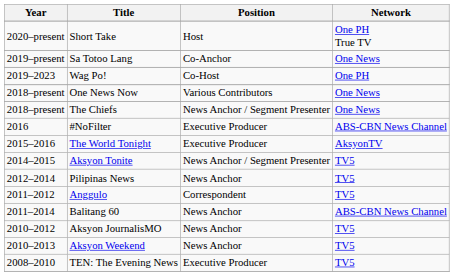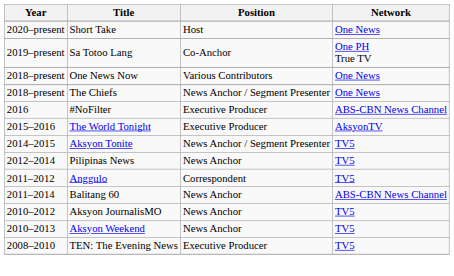Short Take | Network: One PH True TV -> One News
Sa Totoo Lang | Network: One News -> One PH True TV
- row: 2019–2023 | Wag Po! | Co-Host | One PH
